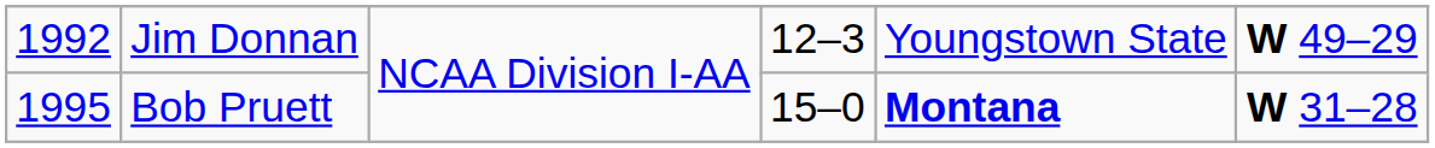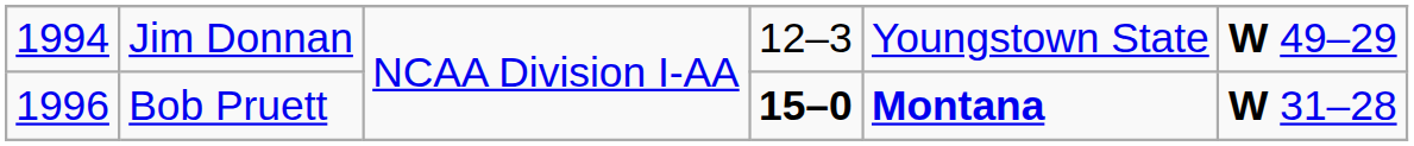Jim Donnan | column 1: 1992 -> 1994
Bob Pruett | column 1: 1995 -> 1996
Bob Pruett | column 4: normal -> bold
